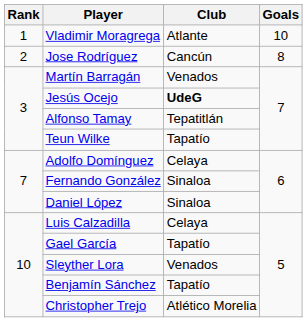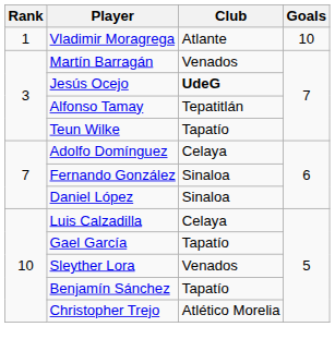- row: 2 | Jose Rodríguez | Cancún | 8
